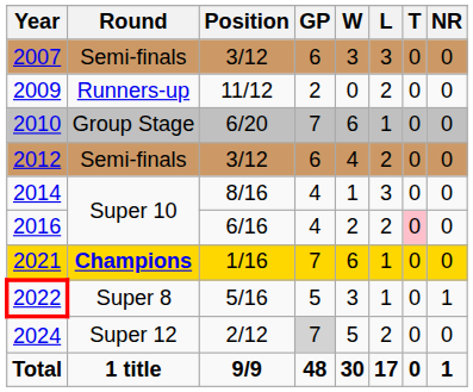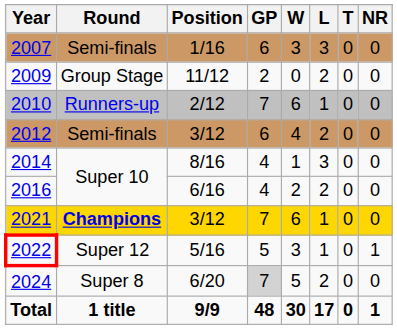2007 | Position: 3/12 -> 1/16
2009 | Round: Runners-up -> Group Stage
2010 | Round: Group Stage -> Runners-up
2010 | Position: 6/20 -> 2/12
2016 | T: pink background -> no background
2021 | Position: 1/16 -> 3/12
2022 | Round: Super 8 -> Super 12
2024 | Round: Super 12 -> Super 8
2024 | Position: 2/12 -> 6/20
